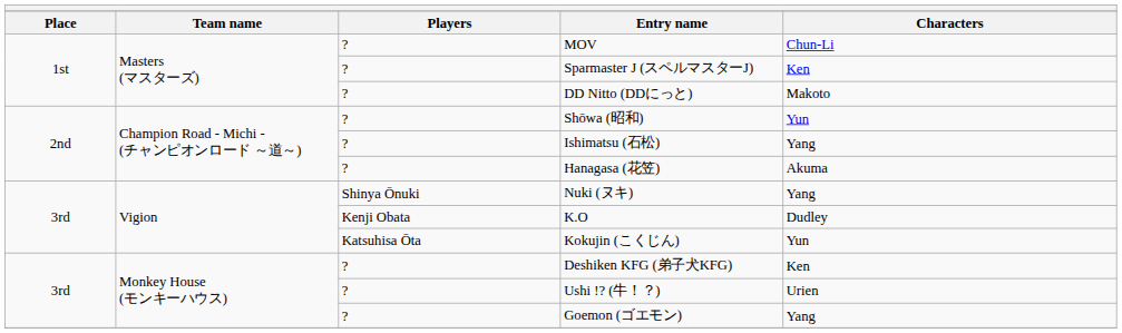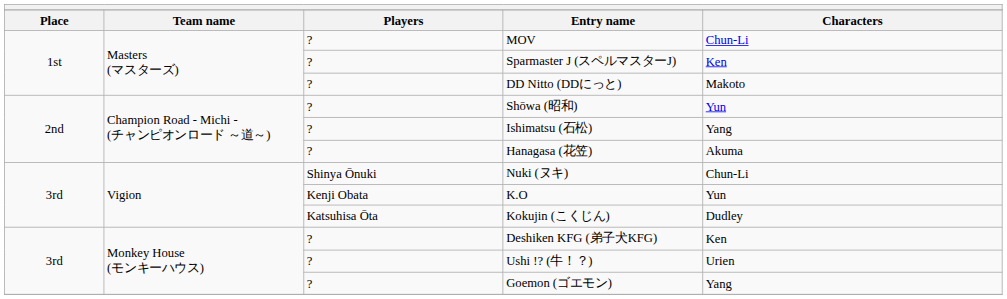Nuki (ヌキ) | Characters: Yang -> Chun-Li
K.O | Characters: Dudley -> Yun
Kokujin (こくじん) | Characters: Yun -> Dudley
